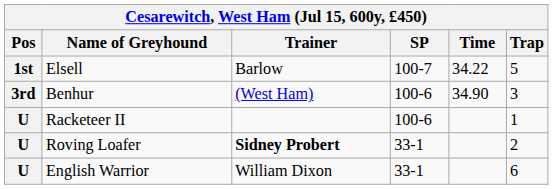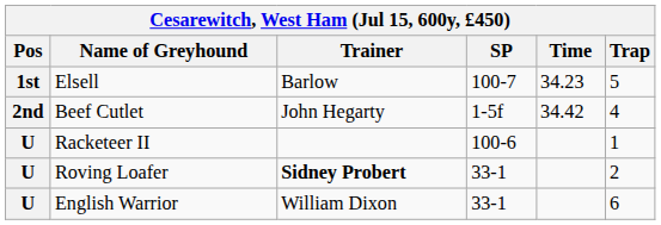Elsell | Time: 34.22 -> 34.23
+ row: 2nd | Beef Cutlet | John Hegarty | 1-5f | 34.42 | 4
- row: 3rd | Benhur | (West Ham) | 100-6 | 34.90 | 3
